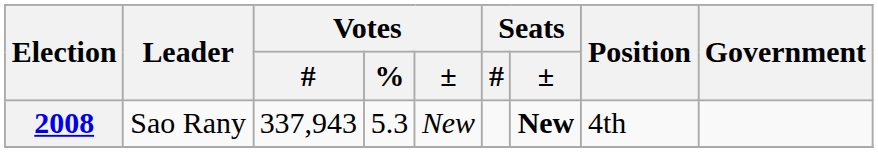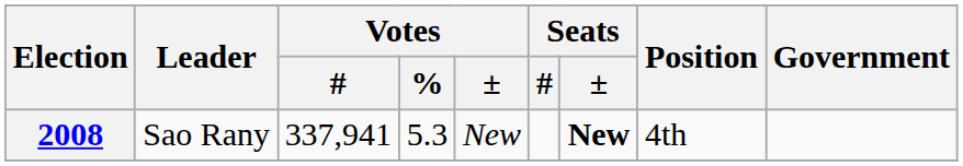2008 | Votes / #: 337,943 -> 337,941
